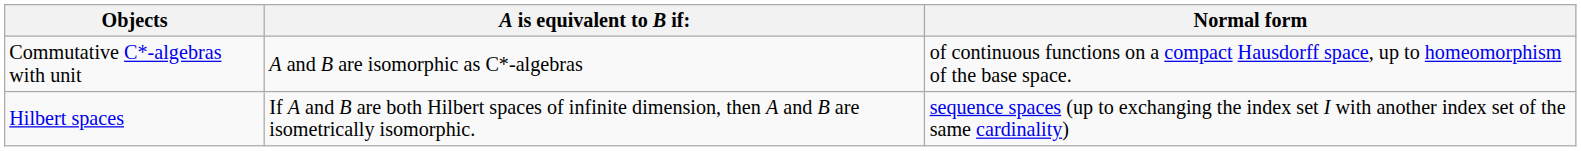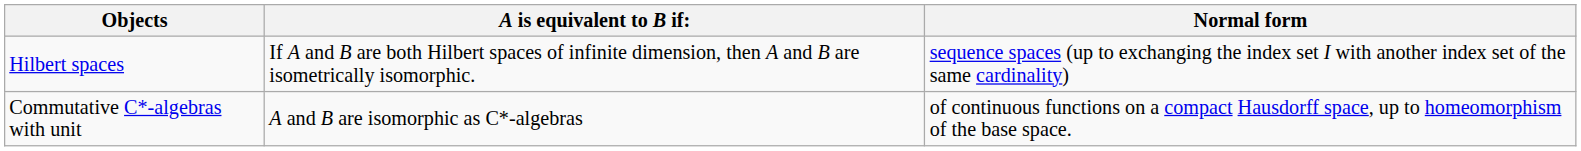rows swapped: Hilbert spaces <-> Commutative C*-algebras with unit
